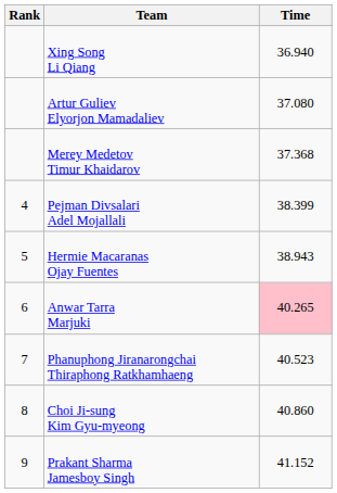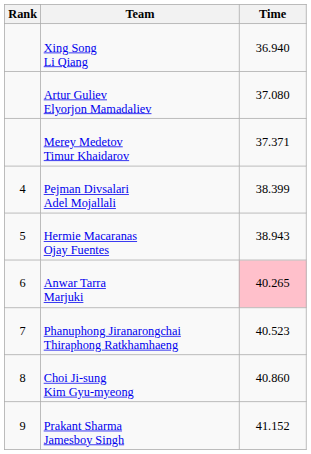Merey Medetov Timur Khaidarov | Time: 37.368 -> 37.371
